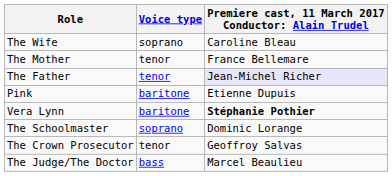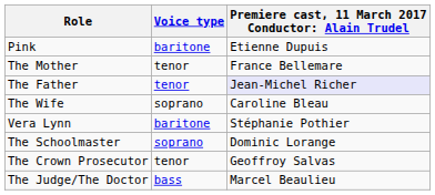rows swapped: Pink <-> The Wife
Vera Lynn | column 3: bold -> normal
